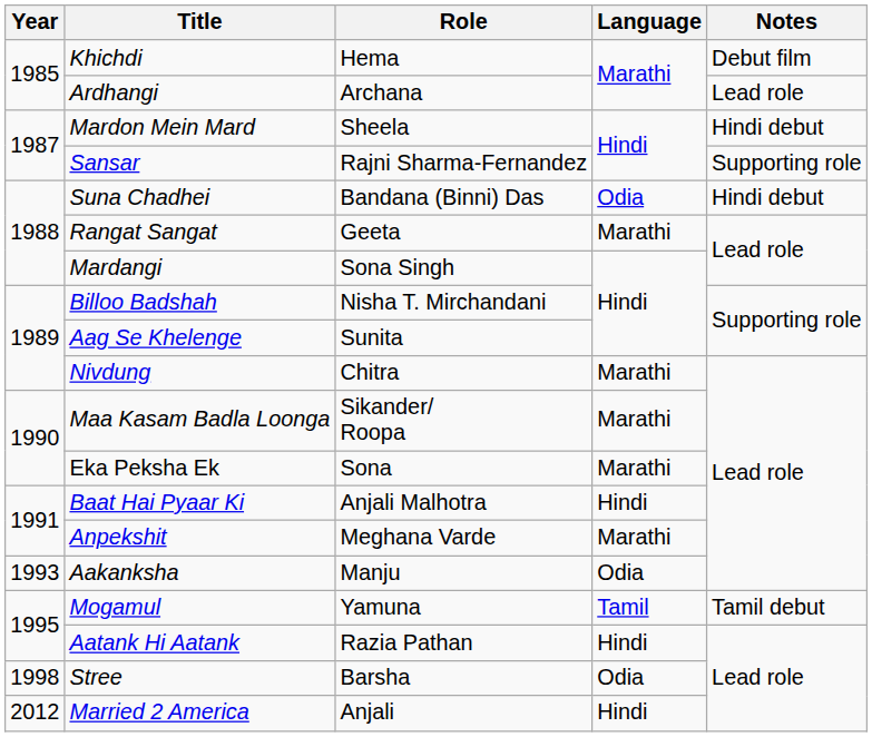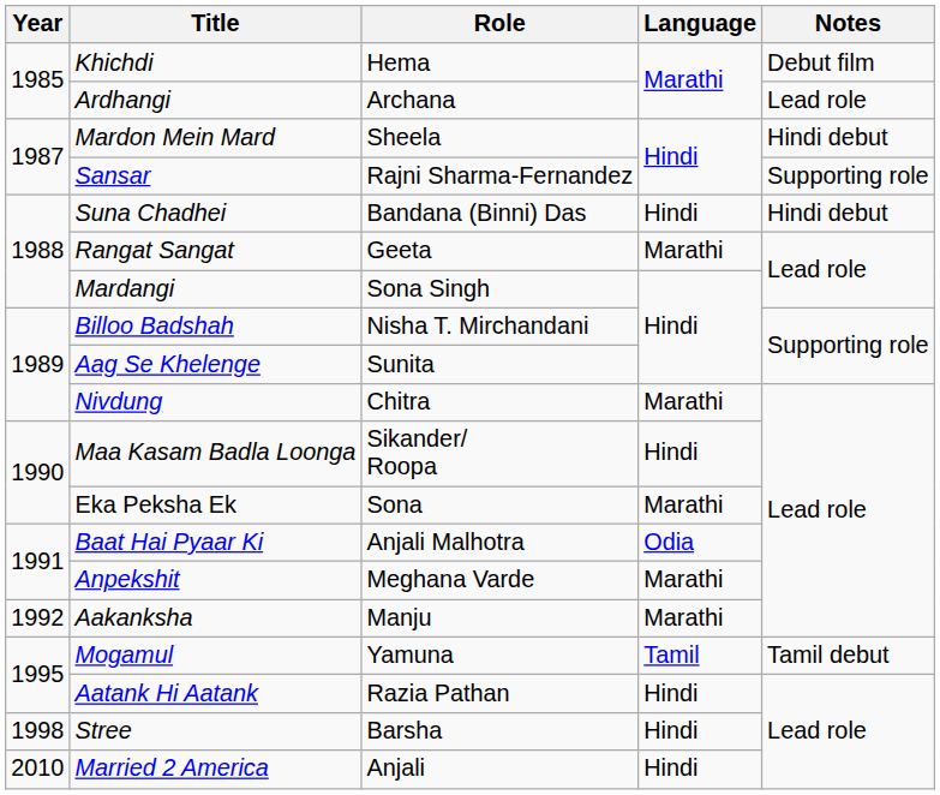Suna Chadhei | Language: Odia -> Hindi
Maa Kasam Badla Loonga | Language: Marathi -> Hindi
Baat Hai Pyaar Ki | Language: Hindi -> Odia
Aakanksha | Year: 1993 -> 1992
Aakanksha | Language: Odia -> Marathi
Stree | Language: Odia -> Hindi
Married 2 America | Year: 2012 -> 2010
